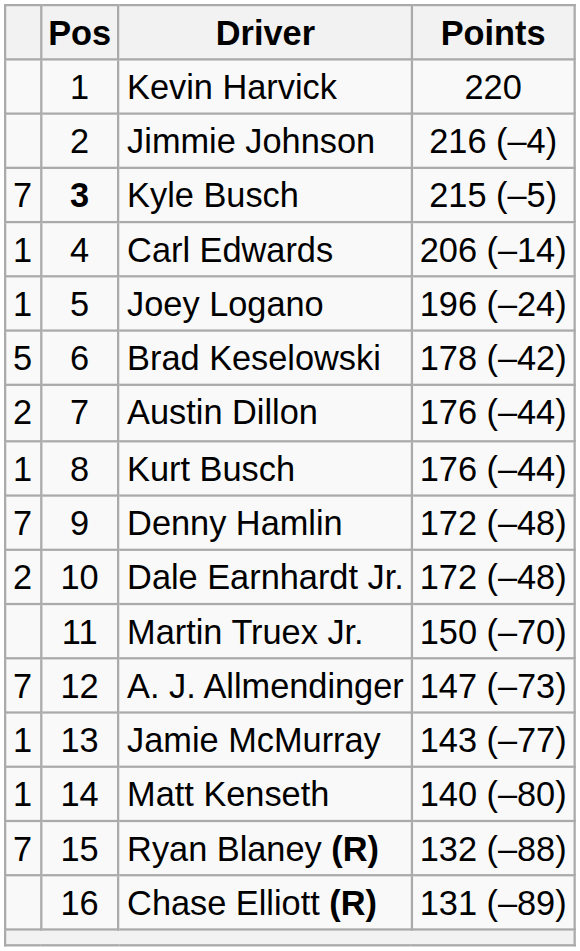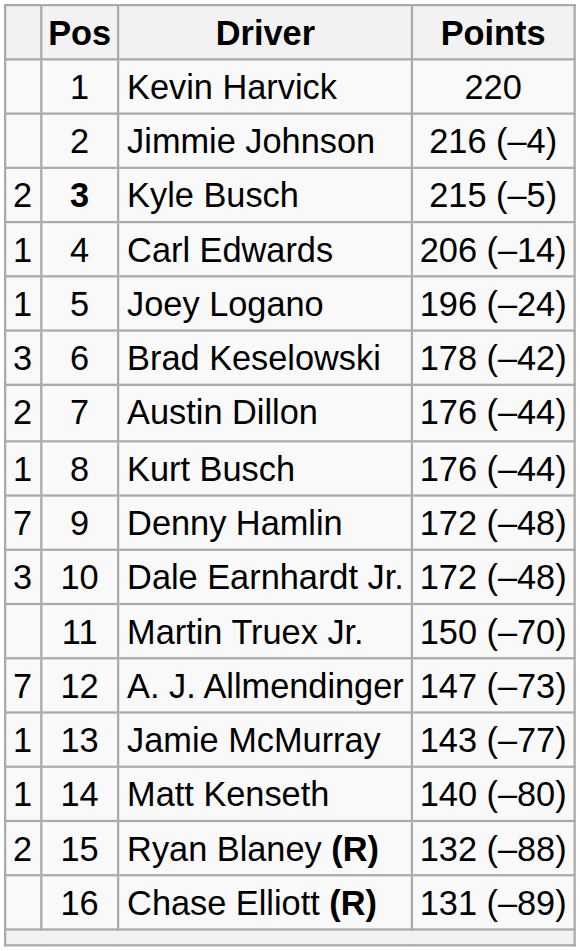Kyle Busch | column 1: 7 -> 2
Brad Keselowski | column 1: 5 -> 3
Dale Earnhardt Jr. | column 1: 2 -> 3
Ryan Blaney (R) | column 1: 7 -> 2
